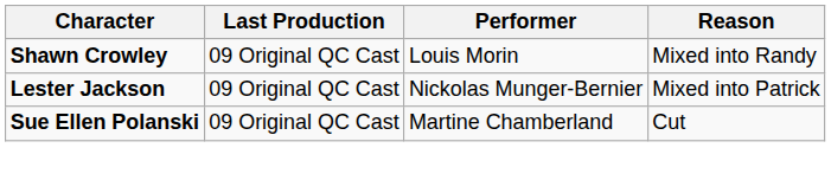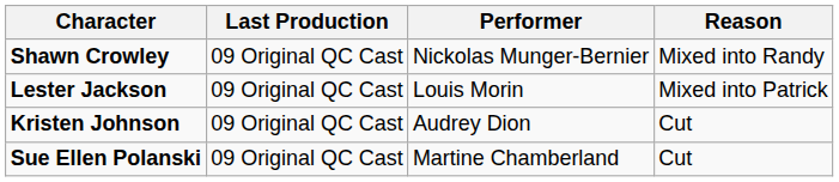Shawn Crowley | Performer: Louis Morin -> Nickolas Munger-Bernier
Lester Jackson | Performer: Nickolas Munger-Bernier -> Louis Morin
+ row: Kristen Johnson | 09 Original QC Cast | Audrey Dion | Cut
